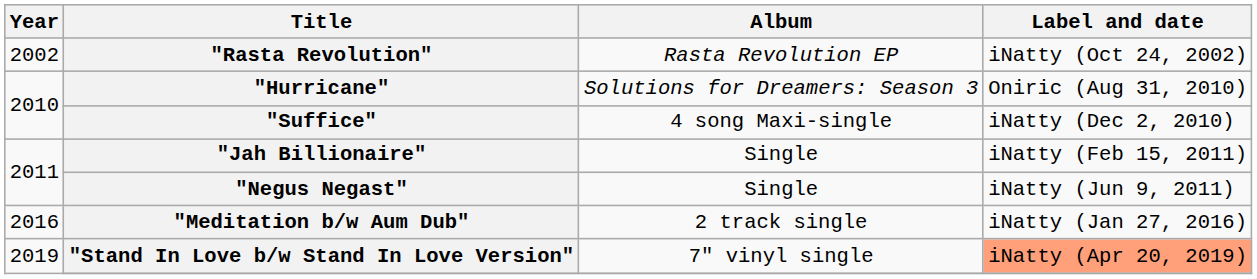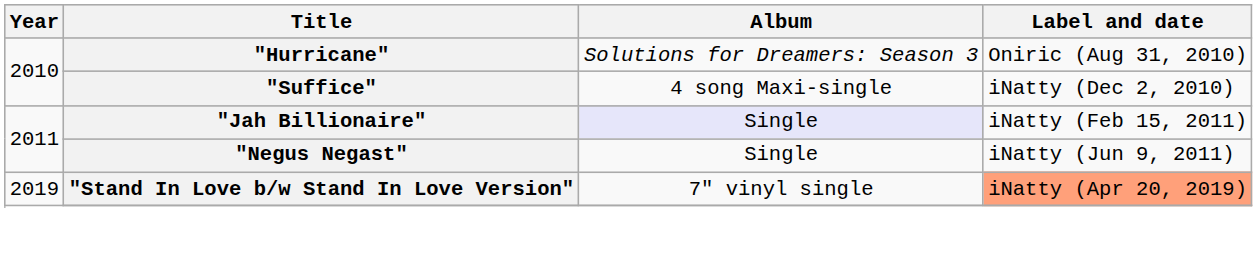- row: 2002 | "Rasta Revolution" | Rasta Revolution EP | iNatty (Oct 24, 2002)
"Jah Billionaire" | Album: no background -> lavender background
- row: 2016 | "Meditation b/w Aum Dub" | 2 track single | iNatty (Jan 27, 2016)
